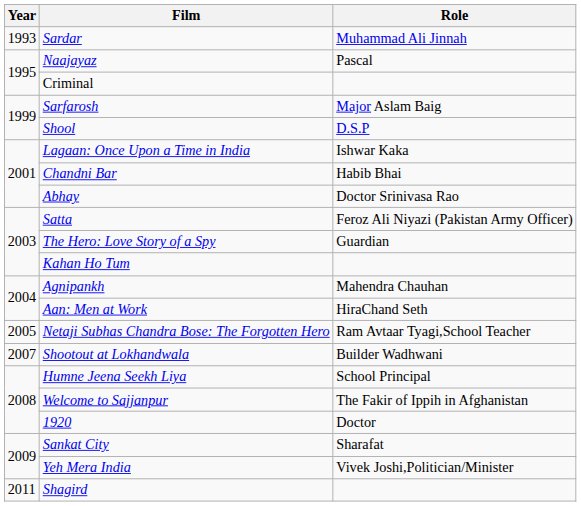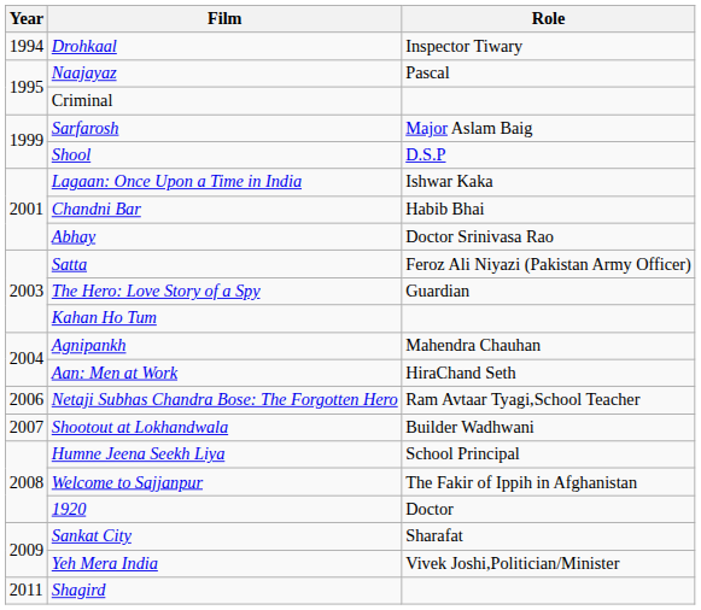- row: 1993 | Sardar | Muhammad Ali Jinnah
+ row: 1994 | Drohkaal | Inspector Tiwary
Netaji Subhas Chandra Bose: The Forgotten Hero | Year: 2005 -> 2006
